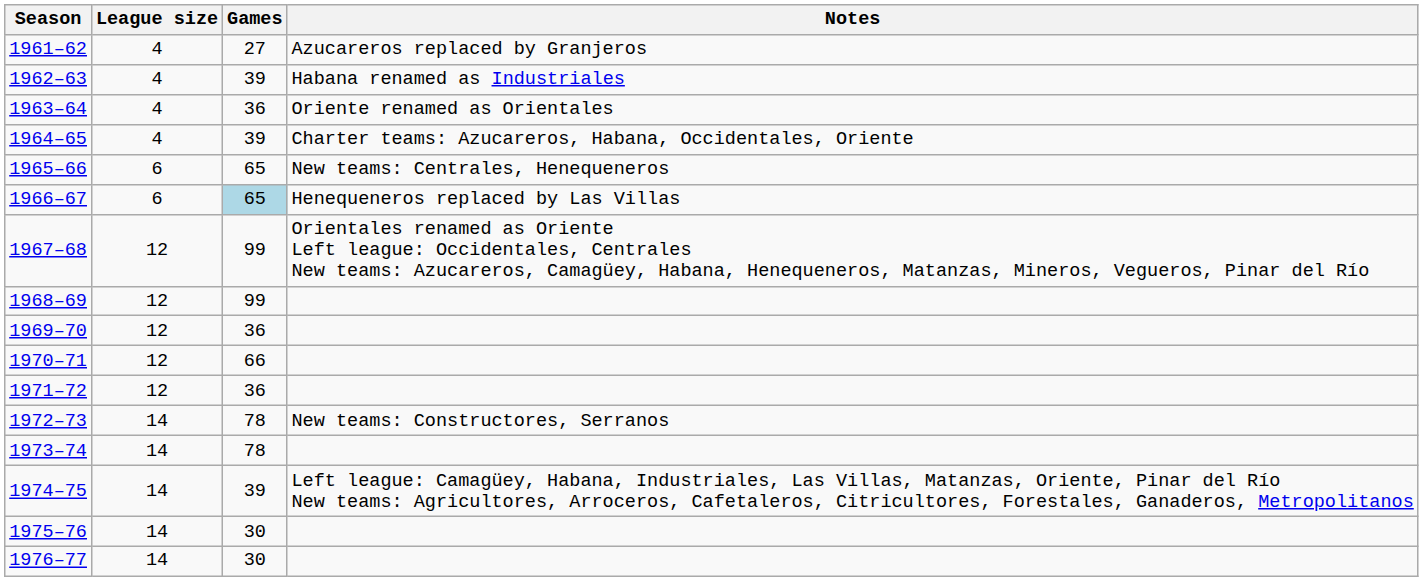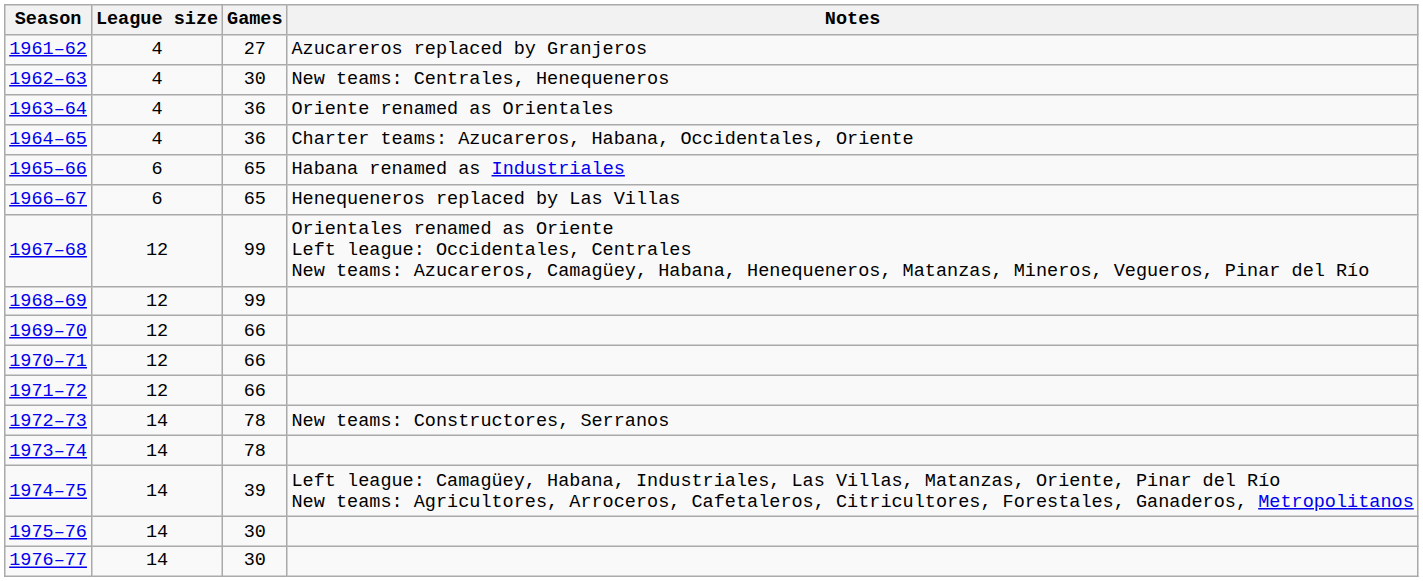1962–63 | Games: 39 -> 30
1962–63 | Notes: Habana renamed as Industriales -> New teams: Centrales, Henequeneros
1964–65 | Games: 39 -> 36
1965–66 | Notes: New teams: Centrales, Henequeneros -> Habana renamed as Industriales
1966–67 | Games: lightblue background -> no background
1969–70 | Games: 36 -> 66
1971–72 | Games: 36 -> 66
